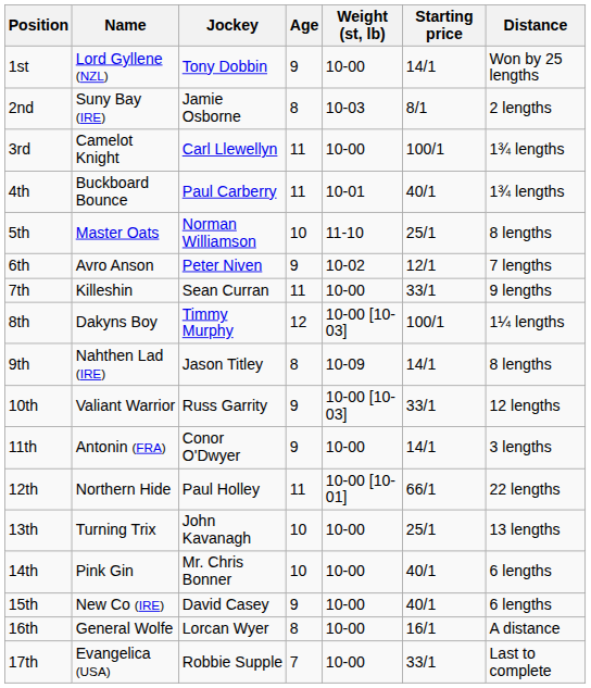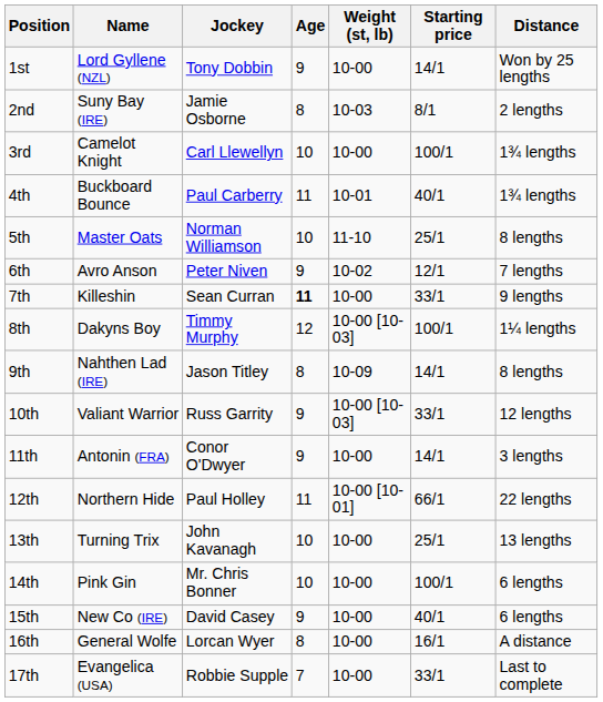3rd | Age: 11 -> 10
7th | Age: normal -> bold
14th | Starting price: 40/1 -> 100/1
